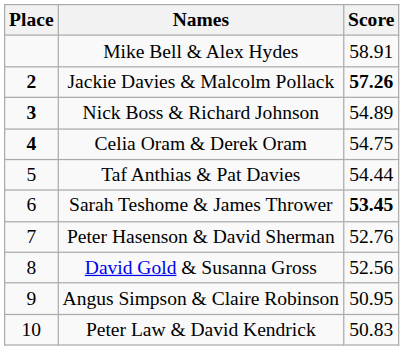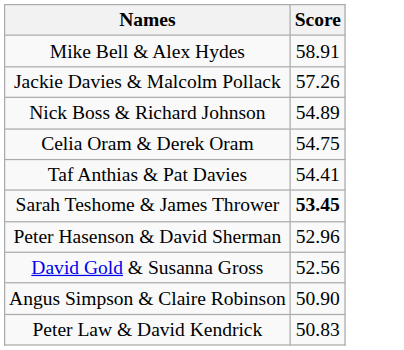- column: Place | 2 | 3 | 4 | 5 | 6 | 7 | 8 | 9 | 10
Jackie Davies & Malcolm Pollack | Score: bold -> normal
Taf Anthias & Pat Davies | Score: 54.44 -> 54.41
Peter Hasenson & David Sherman | Score: 52.76 -> 52.96
Angus Simpson & Claire Robinson | Score: 50.95 -> 50.90
